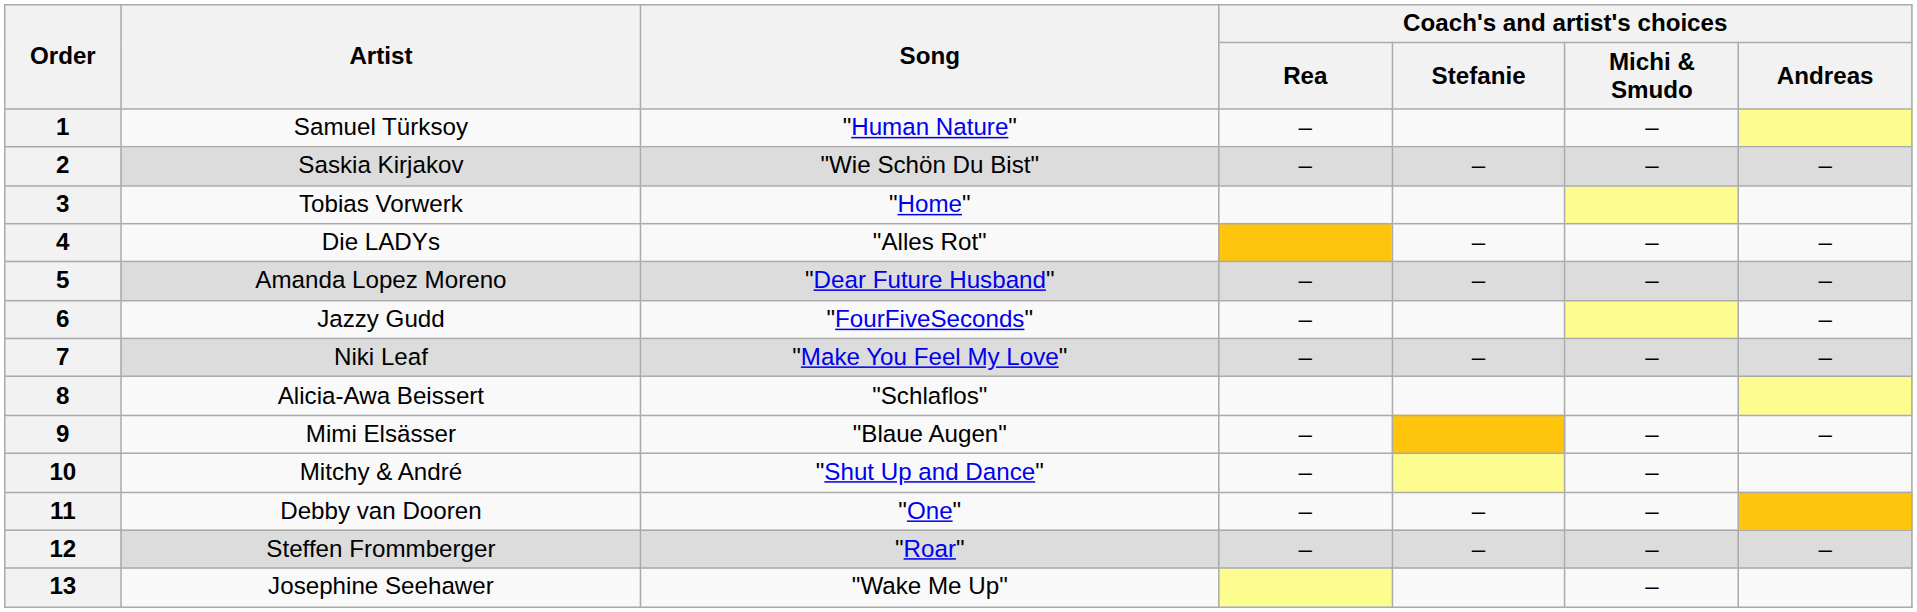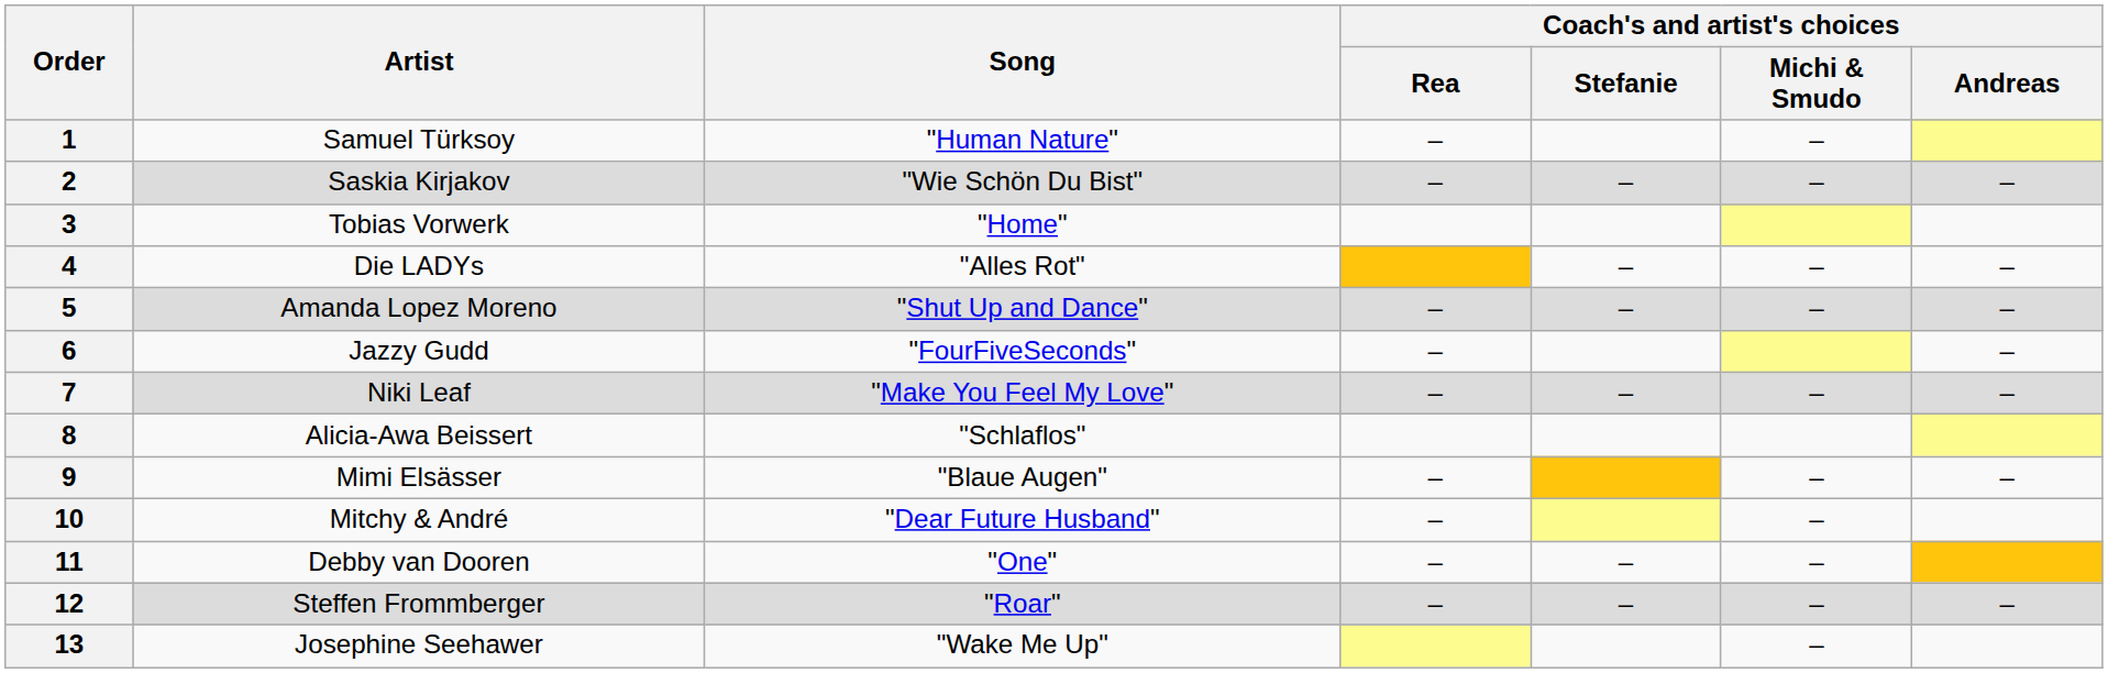5 | Song: "Dear Future Husband" -> "Shut Up and Dance"
10 | Song: "Shut Up and Dance" -> "Dear Future Husband"
